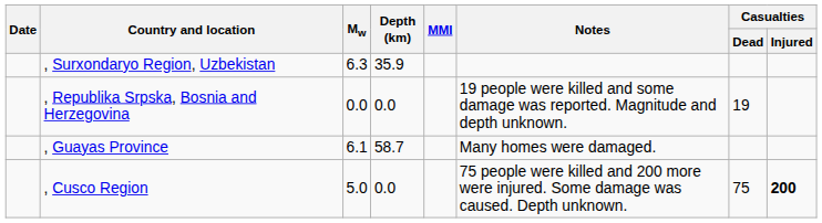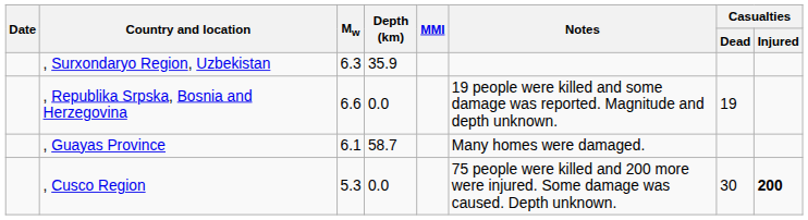, Republika Srpska, Bosnia and Herzegovina | Mw: 0.0 -> 6.6
, Cusco Region | Mw: 5.0 -> 5.3
, Cusco Region | Casualties / Dead: 75 -> 30
